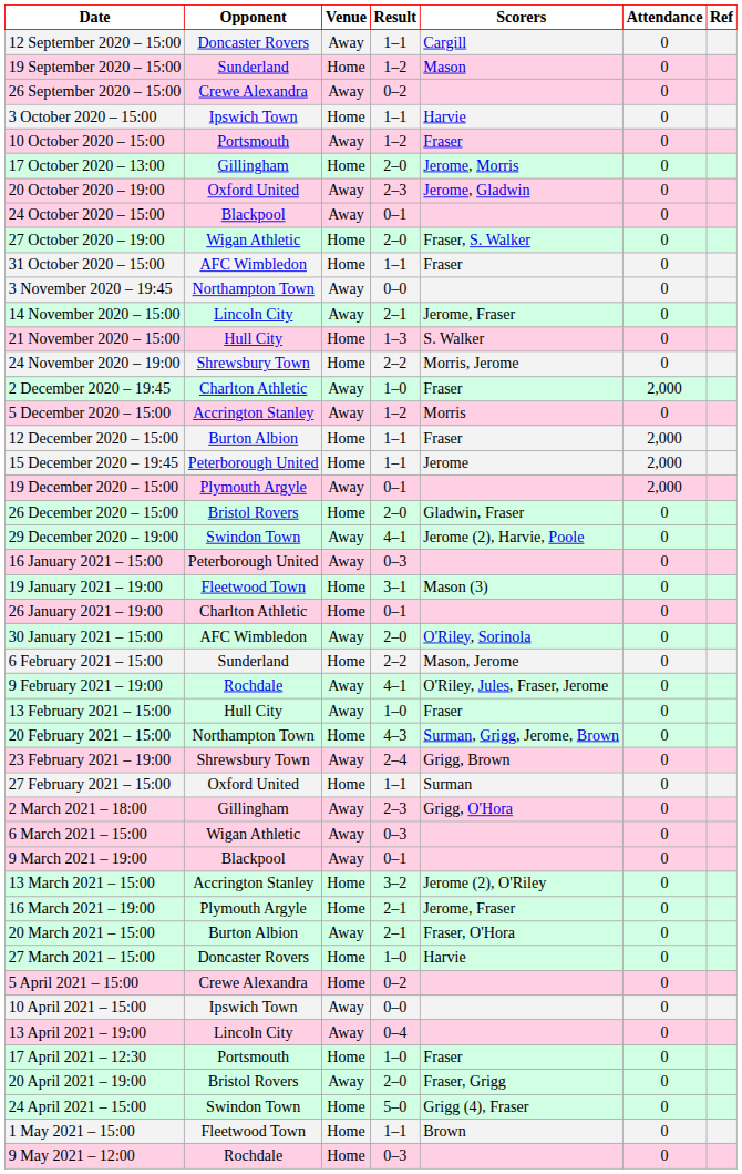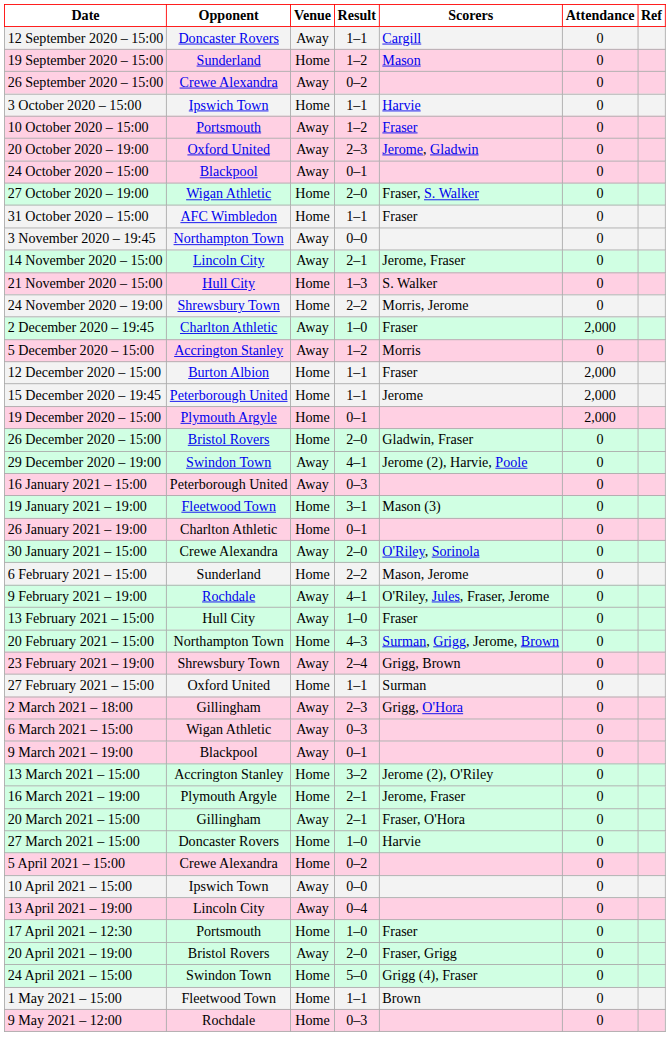- row: 17 October 2020 – 13:00 | Gillingham | Home | 2–0 | Jerome, Morris | 0
19 December 2020 – 15:00 | Venue: Away -> Home
30 January 2021 – 15:00 | Opponent: AFC Wimbledon -> Crewe Alexandra
20 March 2021 – 15:00 | Opponent: Burton Albion -> Gillingham
